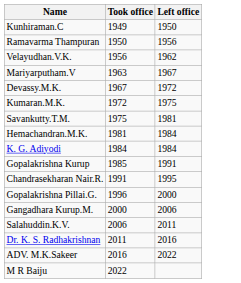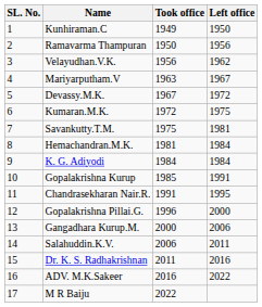+ column: SL. No. | 1 | 2 | 3 | 4 | 5 | 6 | 7 | 8 | 9 | 10 | 11 | 12 | 13 | 14 | 15 | 16 | 17
